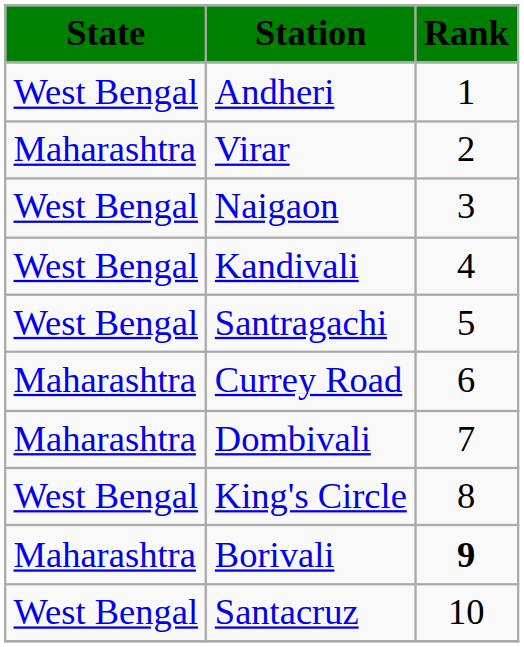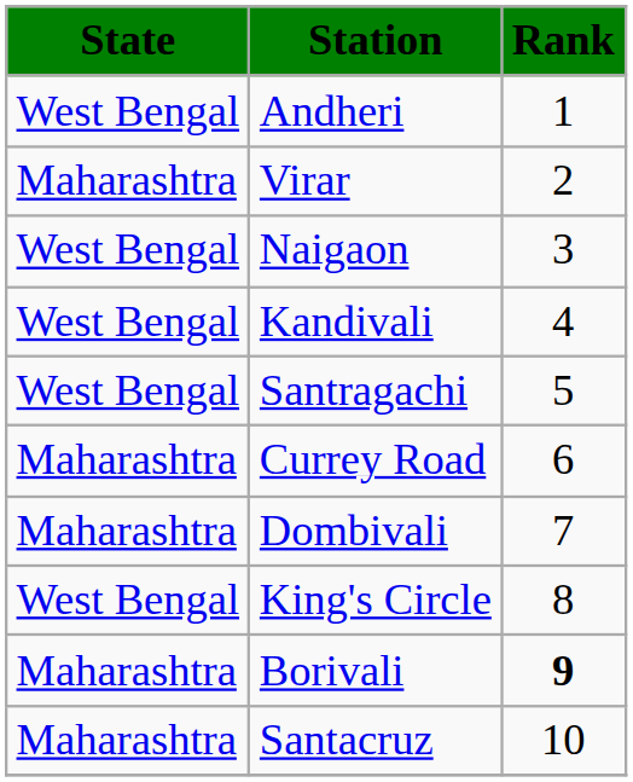Santacruz | State: West Bengal -> Maharashtra
